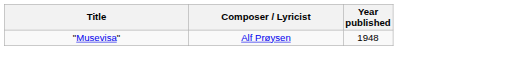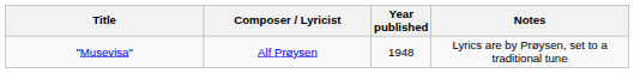+ column: Notes | Lyrics are by Prøysen, set to a traditional tune
